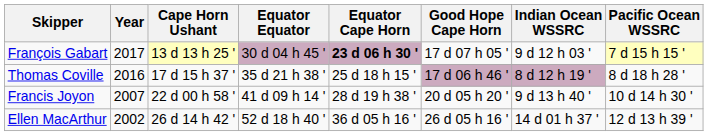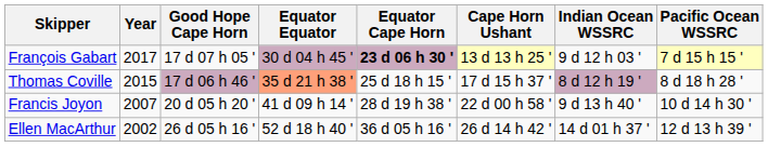columns swapped: Good Hope Cape Horn <-> Cape Horn Ushant
Thomas Coville | Year: 2016 -> 2015
Thomas Coville | Equator Equator: no background -> lightsalmon background
